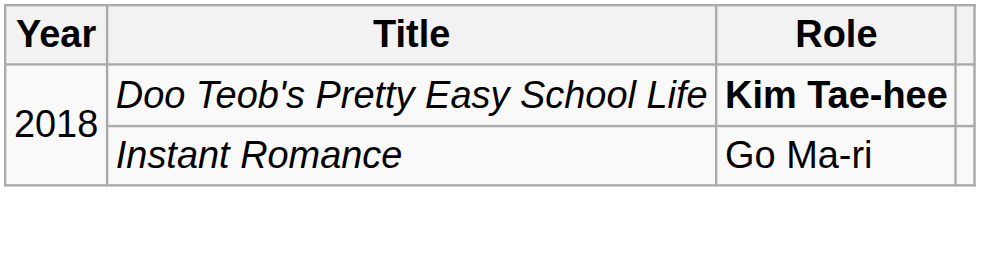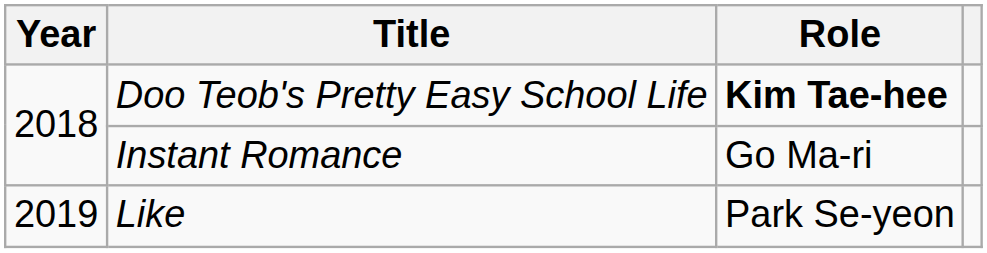+ row: 2019 | Like | Park Se-yeon
